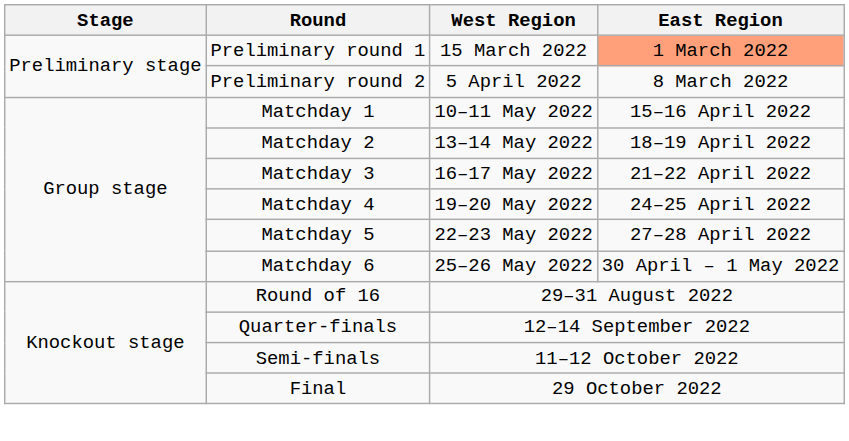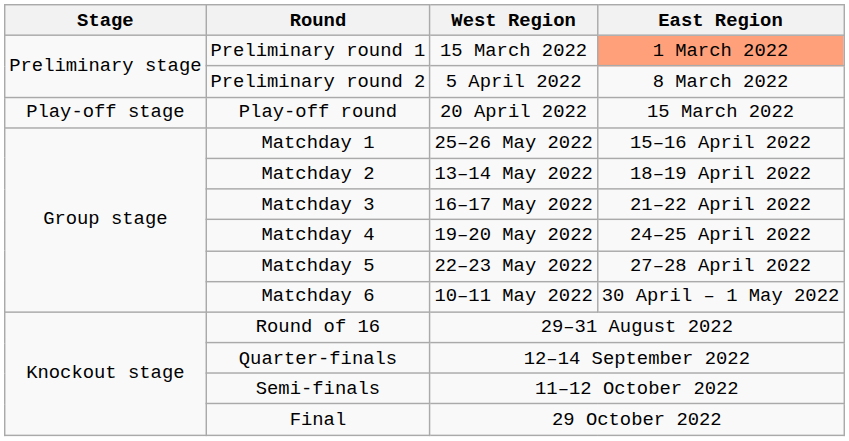+ row: Play-off stage | Play-off round | 20 April 2022 | 15 March 2022
Matchday 1 | West Region: 10–11 May 2022 -> 25–26 May 2022
Matchday 6 | West Region: 25–26 May 2022 -> 10–11 May 2022
